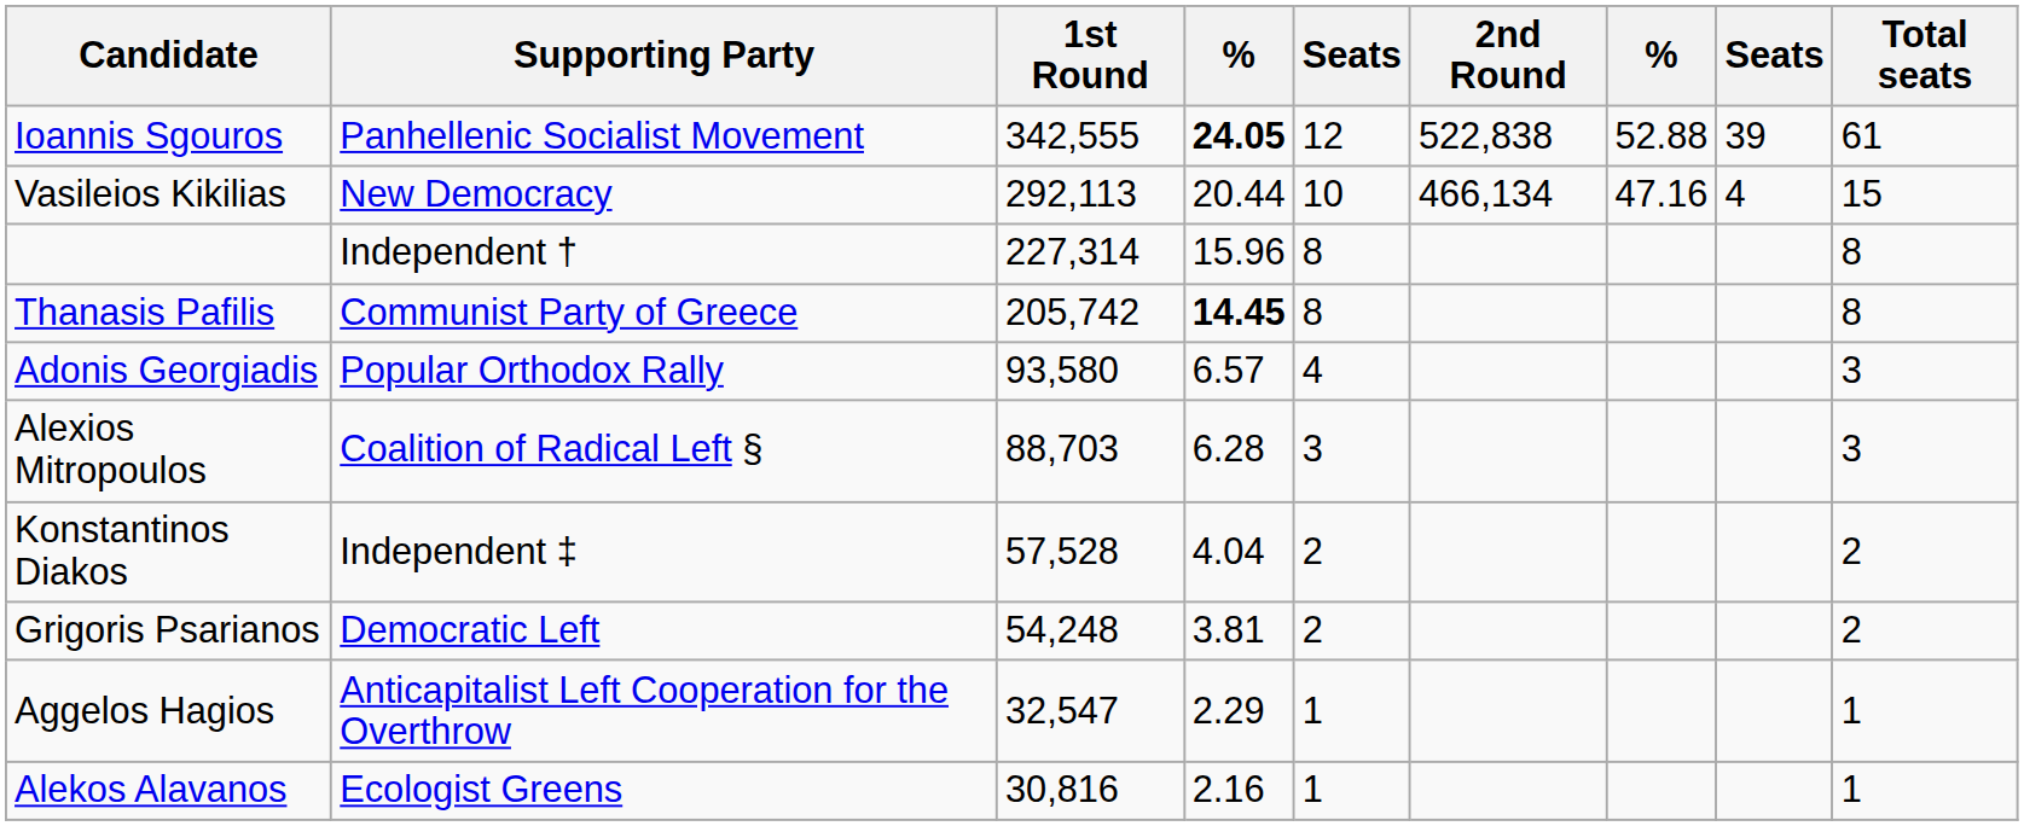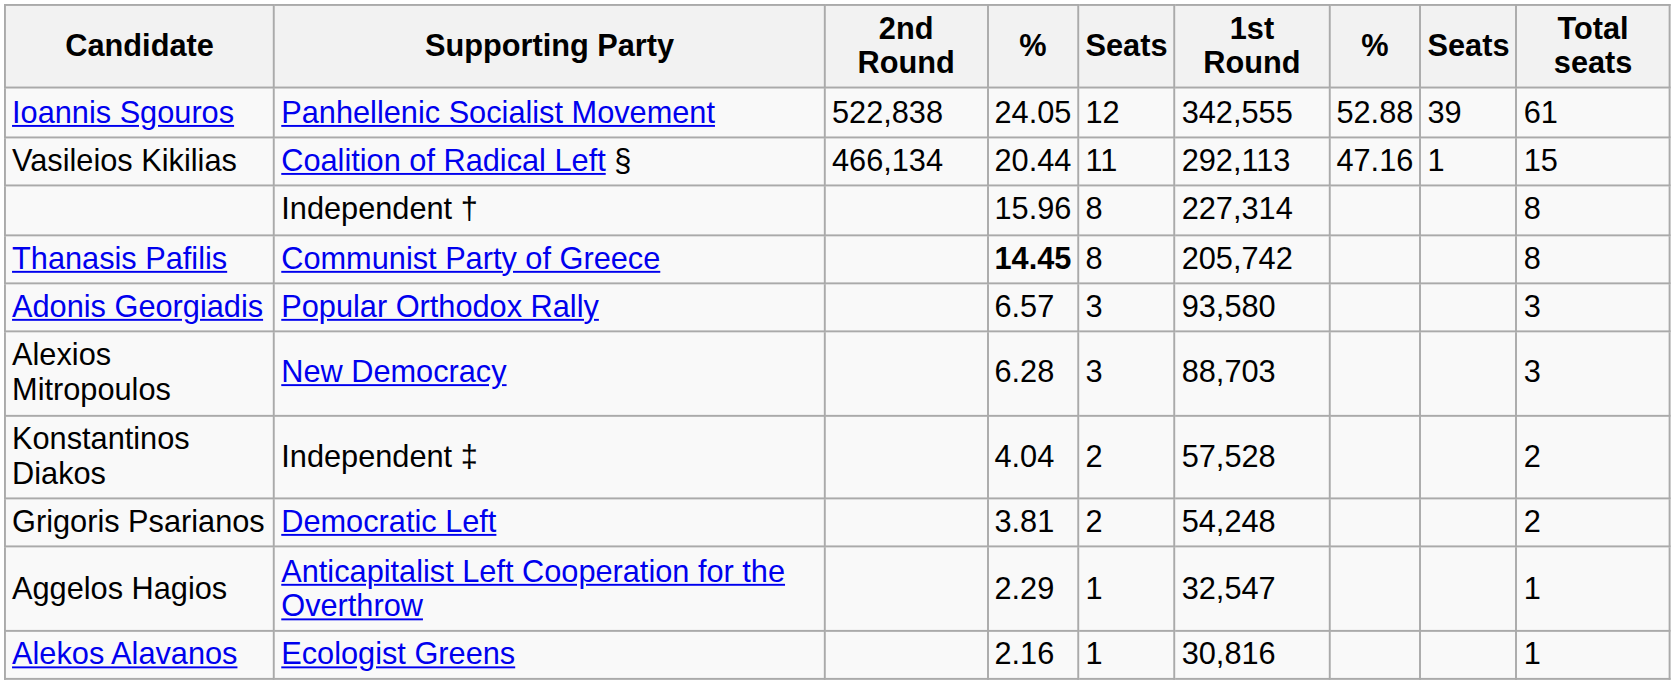columns swapped: 1st Round <-> 2nd Round
Ioannis Sgouros | column 4: bold -> normal
Vasileios Kikilias | Supporting Party: New Democracy -> Coalition of Radical Left §
Vasileios Kikilias | column 5: 10 -> 11
Vasileios Kikilias | column 8: 4 -> 1
Adonis Georgiadis | column 5: 4 -> 3
Alexios Mitropoulos | Supporting Party: Coalition of Radical Left § -> New Democracy
